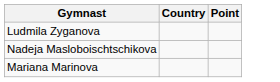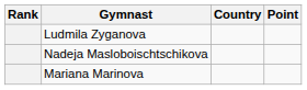+ column: Rank
